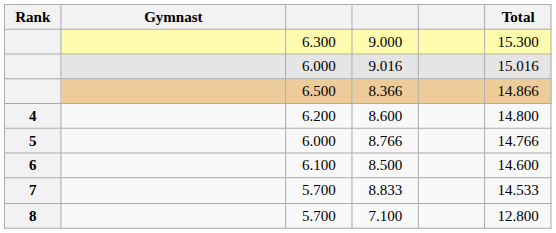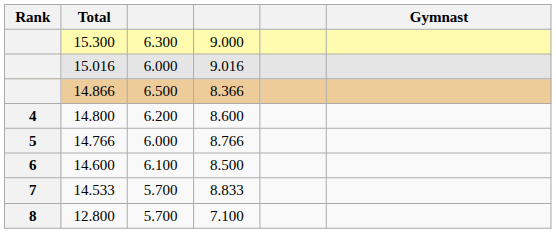columns swapped: Gymnast <-> Total
